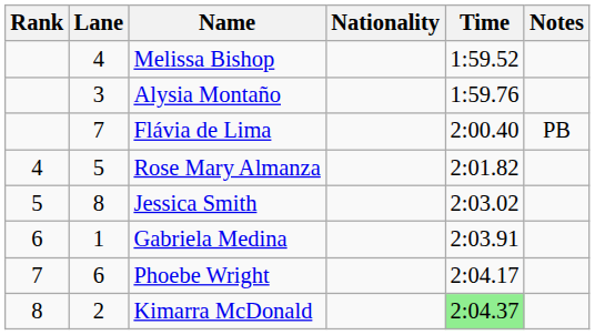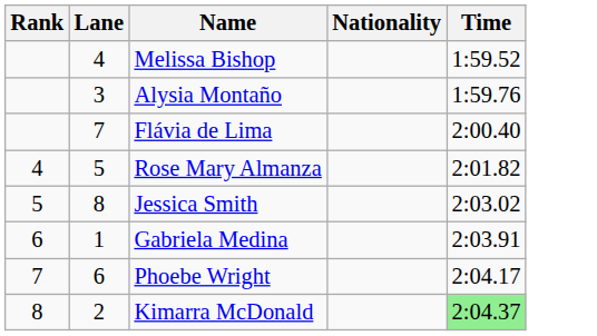- column: Notes | PB
